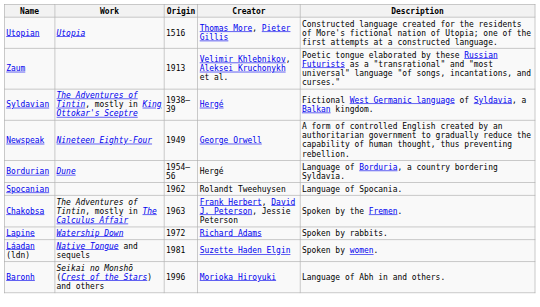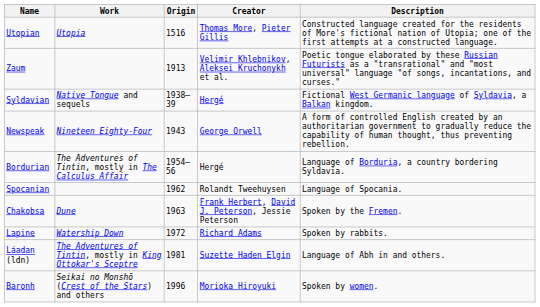Syldavian | Work: The Adventures of Tintin, mostly in King Ottokar's Sceptre -> Native Tongue and sequels
Newspeak | Origin: 1949 -> 1943
Bordurian | Work: Dune -> The Adventures of Tintin, mostly in The Calculus Affair
Chakobsa | Work: The Adventures of Tintin, mostly in The Calculus Affair -> Dune
Láadan (ldn) | Work: Native Tongue and sequels -> The Adventures of Tintin, mostly in King Ottokar's Sceptre
Láadan (ldn) | Description: Spoken by women. -> Language of Abh in and others.
Baronh | Description: Language of Abh in and others. -> Spoken by women.
